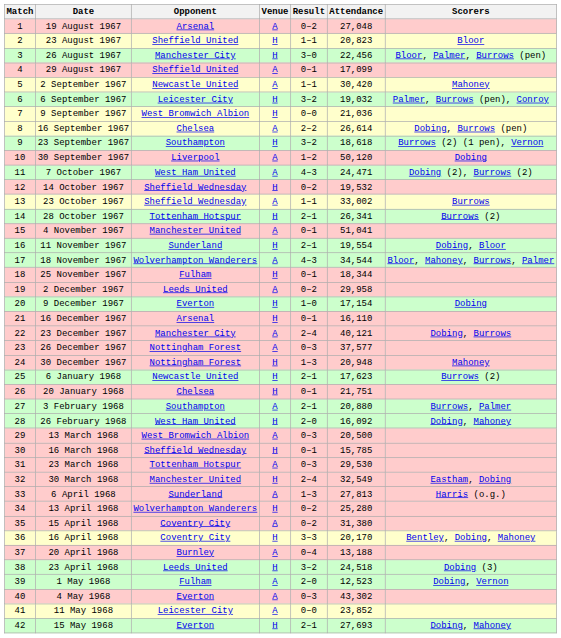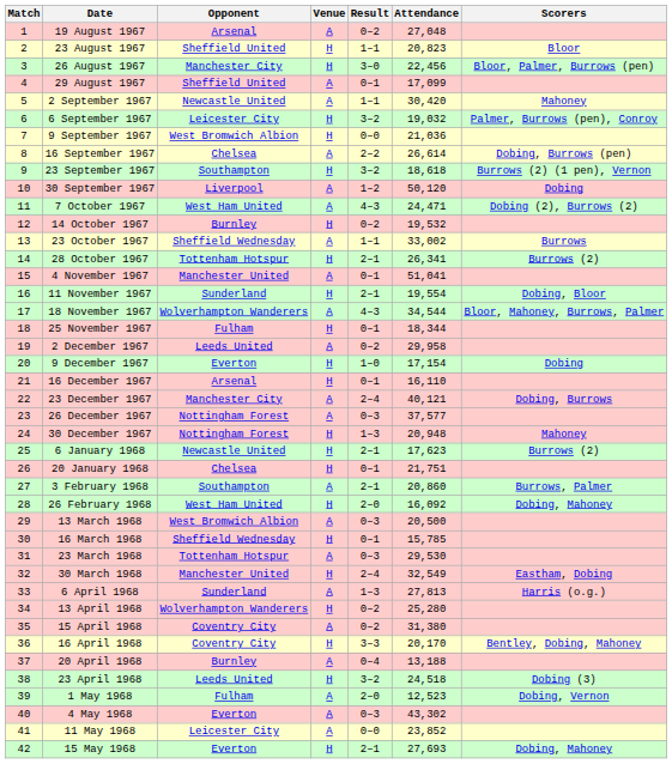14 October 1967 | Opponent: Sheffield Wednesday -> Burnley
3 February 1968 | Attendance: 20,880 -> 20,860
